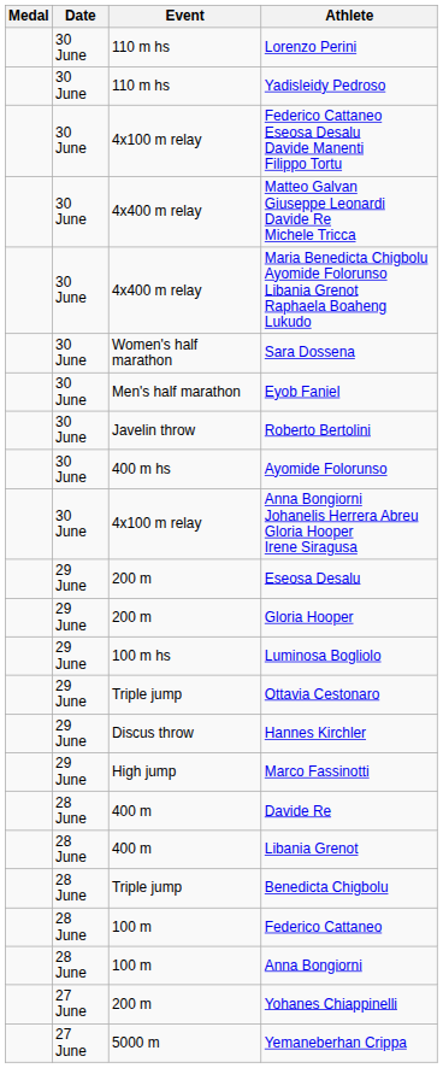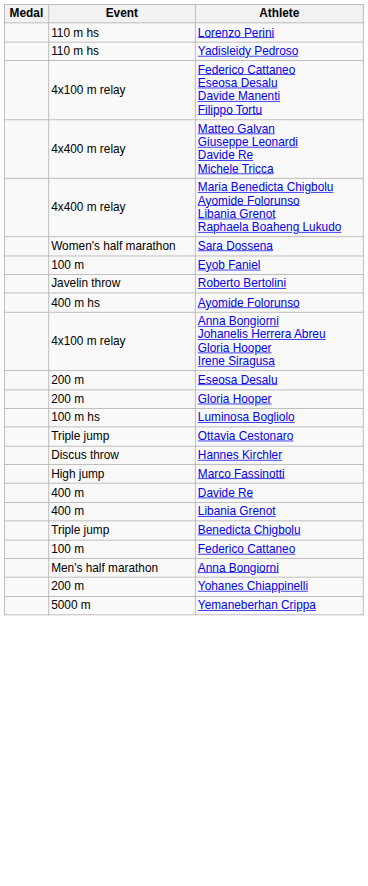- column: Date | 30 June | 30 June | 30 June | 30 June | 30 June | 30 June | 30 June | 30 June | 30 June | 30 June | 29 June | 29 June | 29 June | 29 June | 29 June | 29 June | 28 June | 28 June | 28 June | 28 June | 28 June | 27 June | 27 June
Eyob Faniel | Event: Men's half marathon -> 100 m
Anna Bongiorni | Event: 100 m -> Men's half marathon
